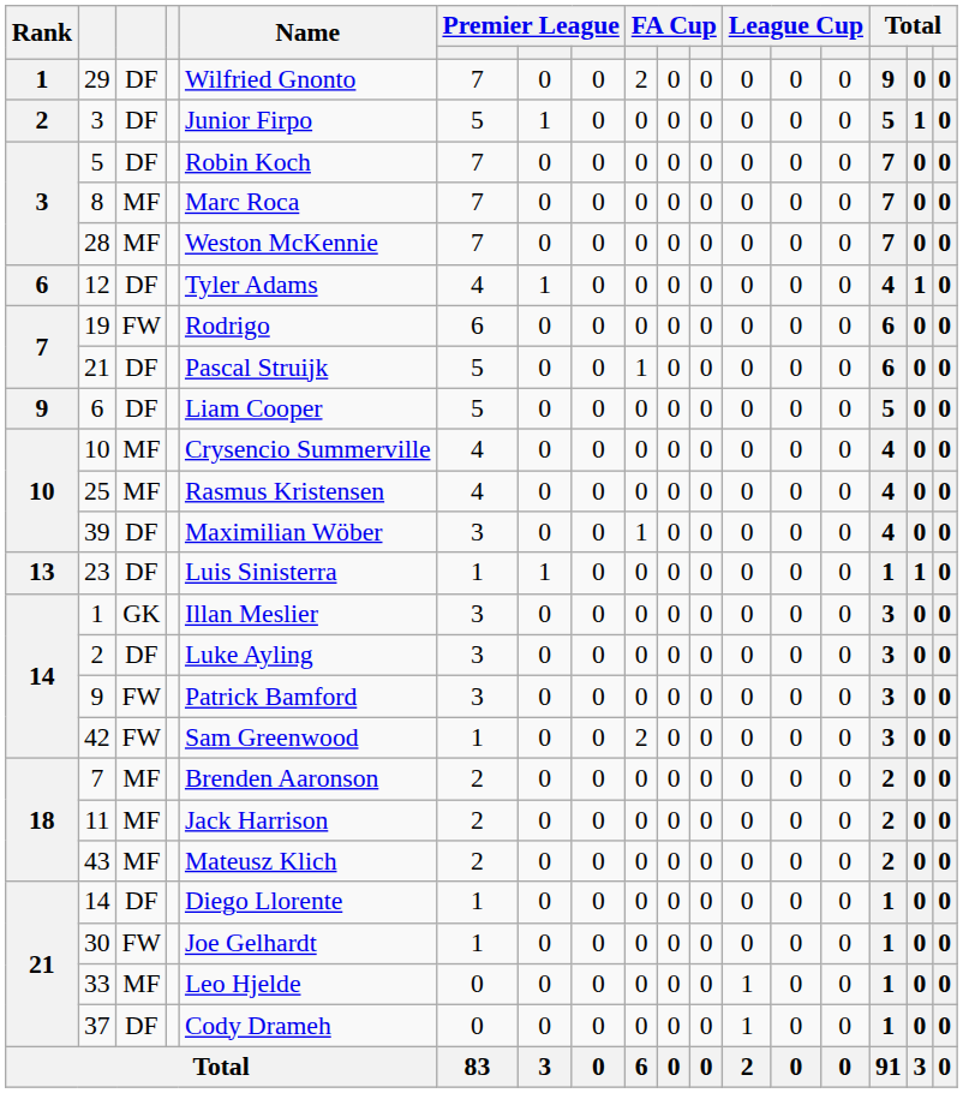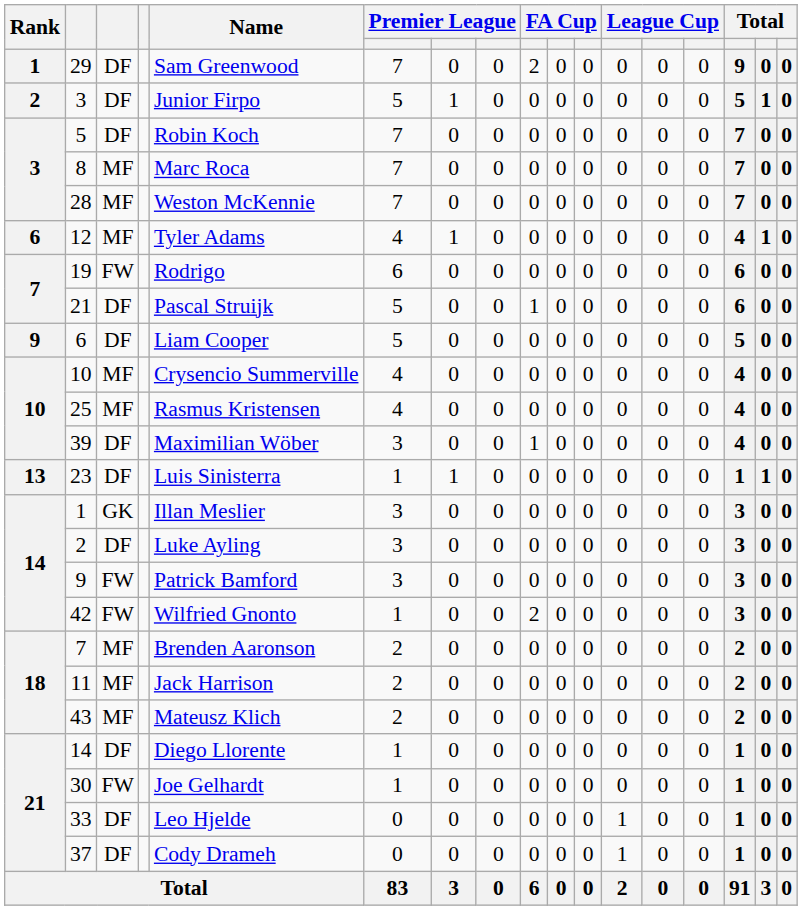29 | Name: Wilfried Gnonto -> Sam Greenwood
12 | column 3: DF -> MF
42 | Name: Sam Greenwood -> Wilfried Gnonto
33 | column 3: MF -> DF
